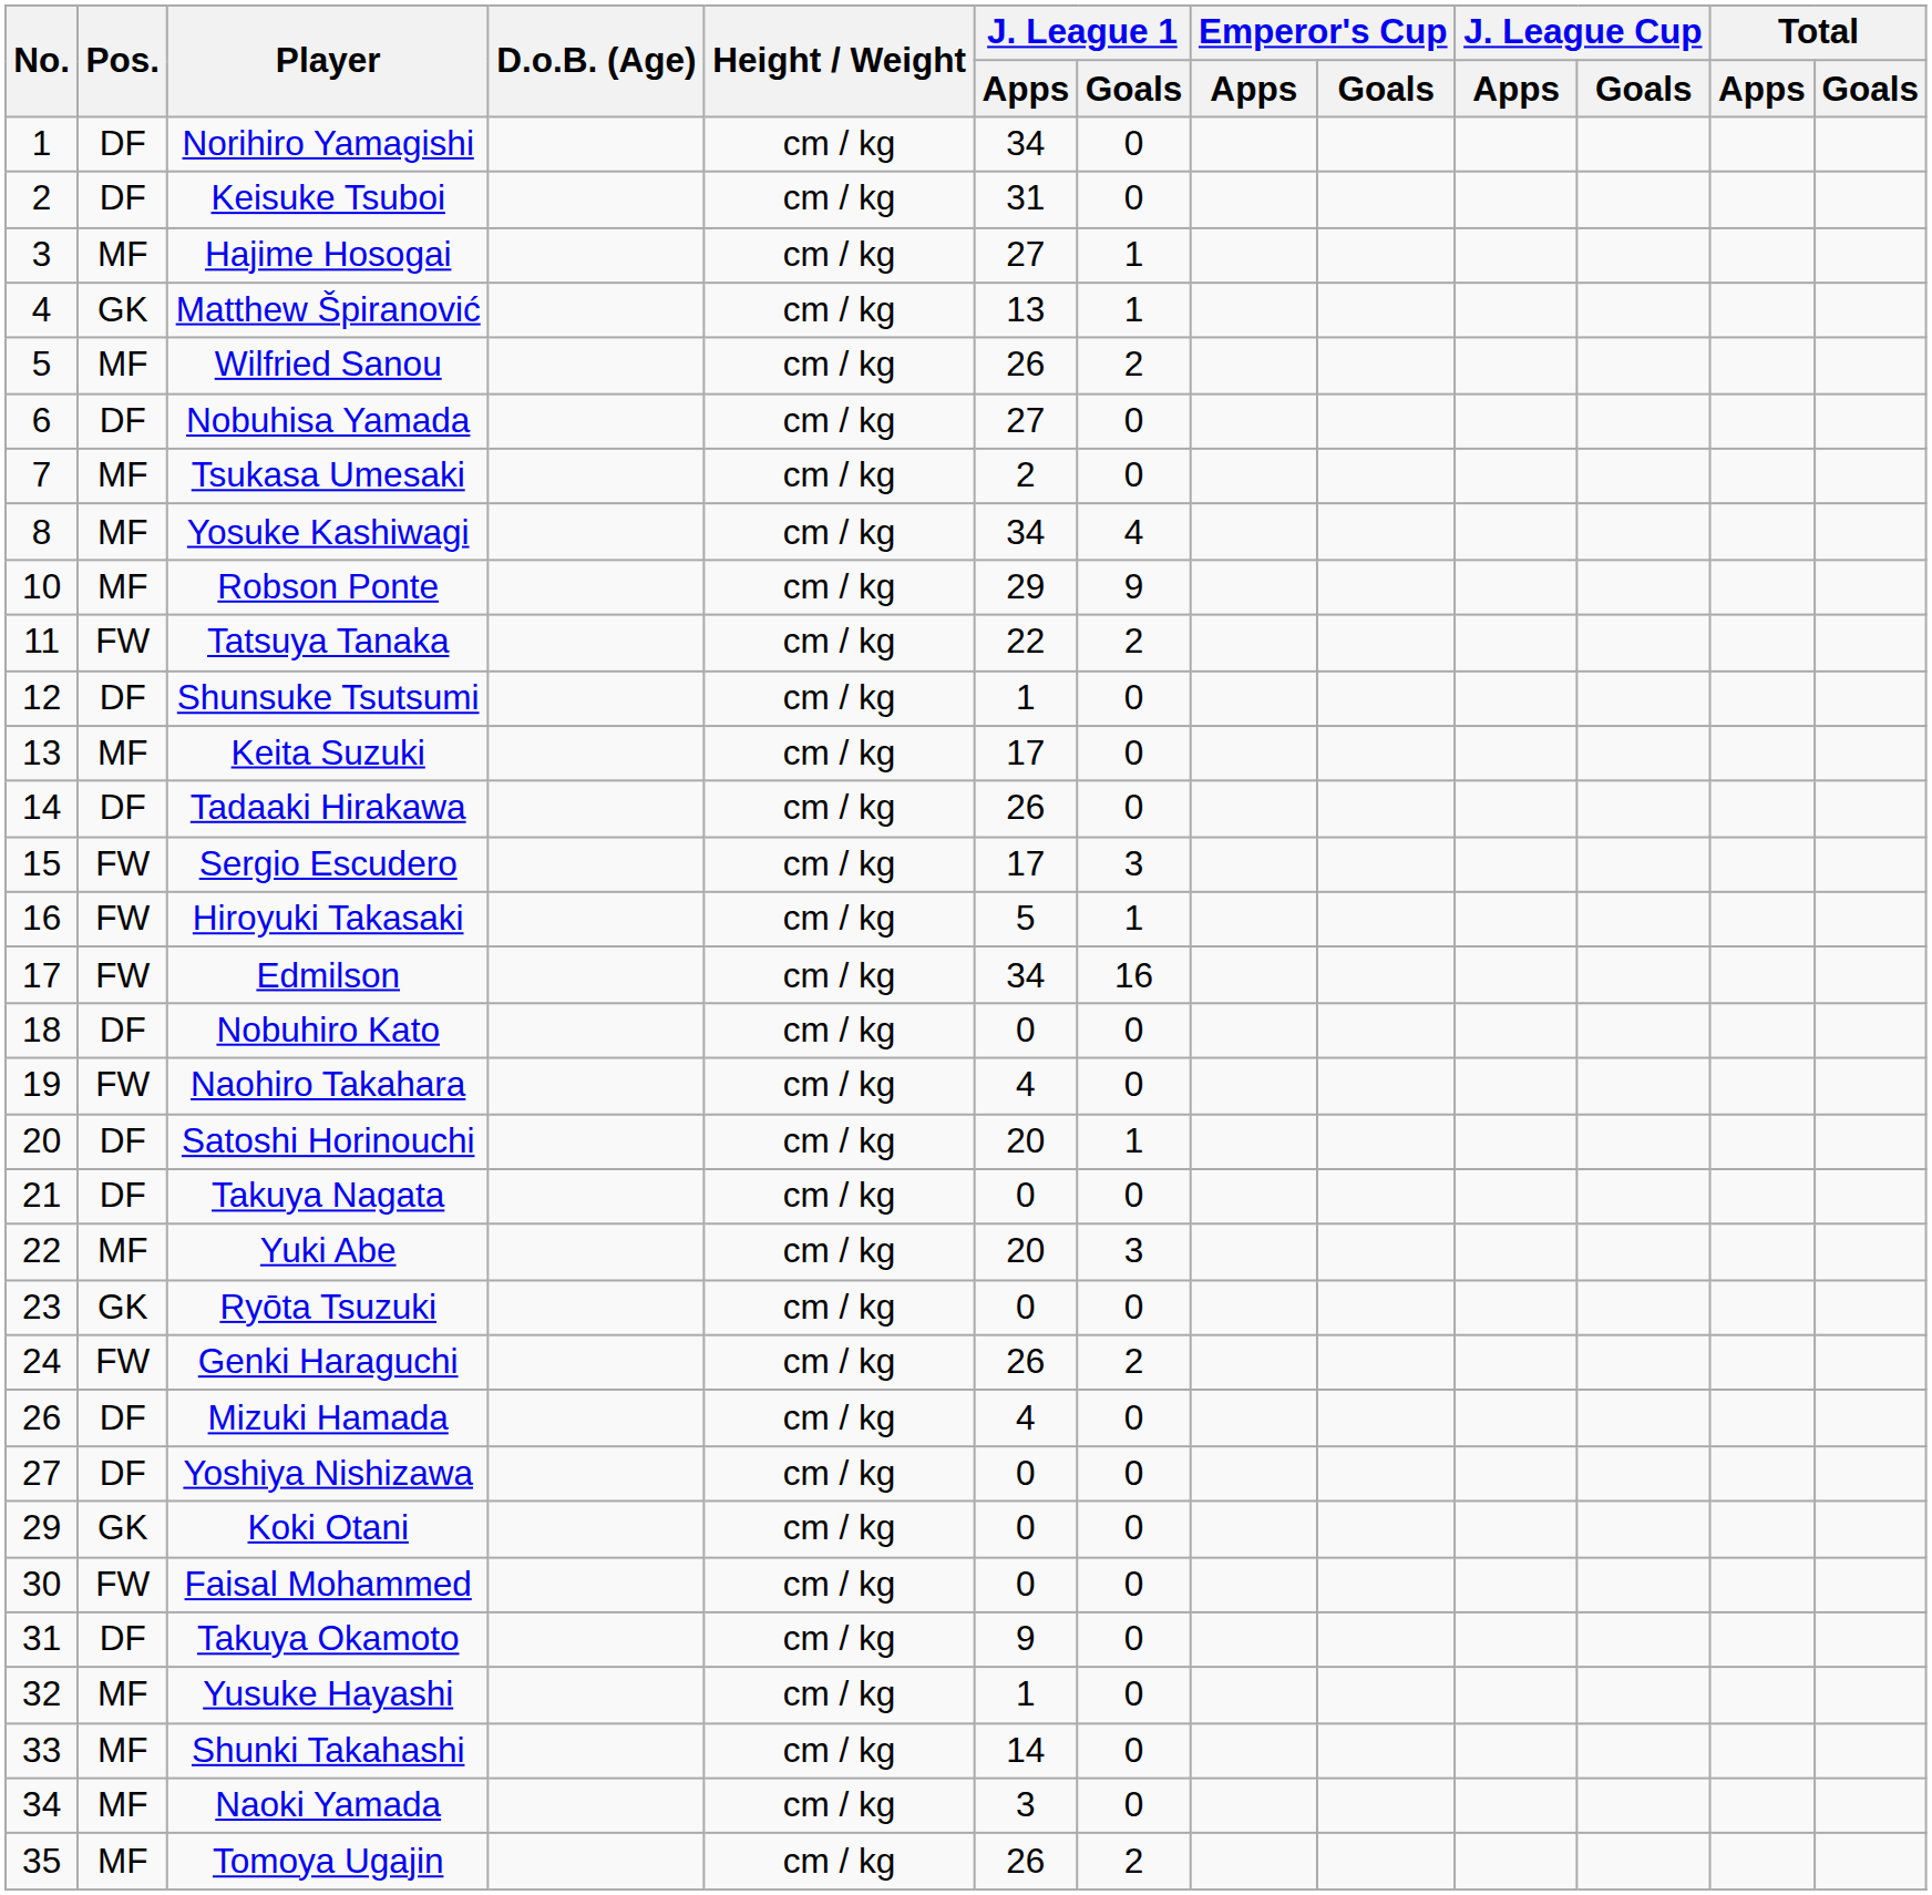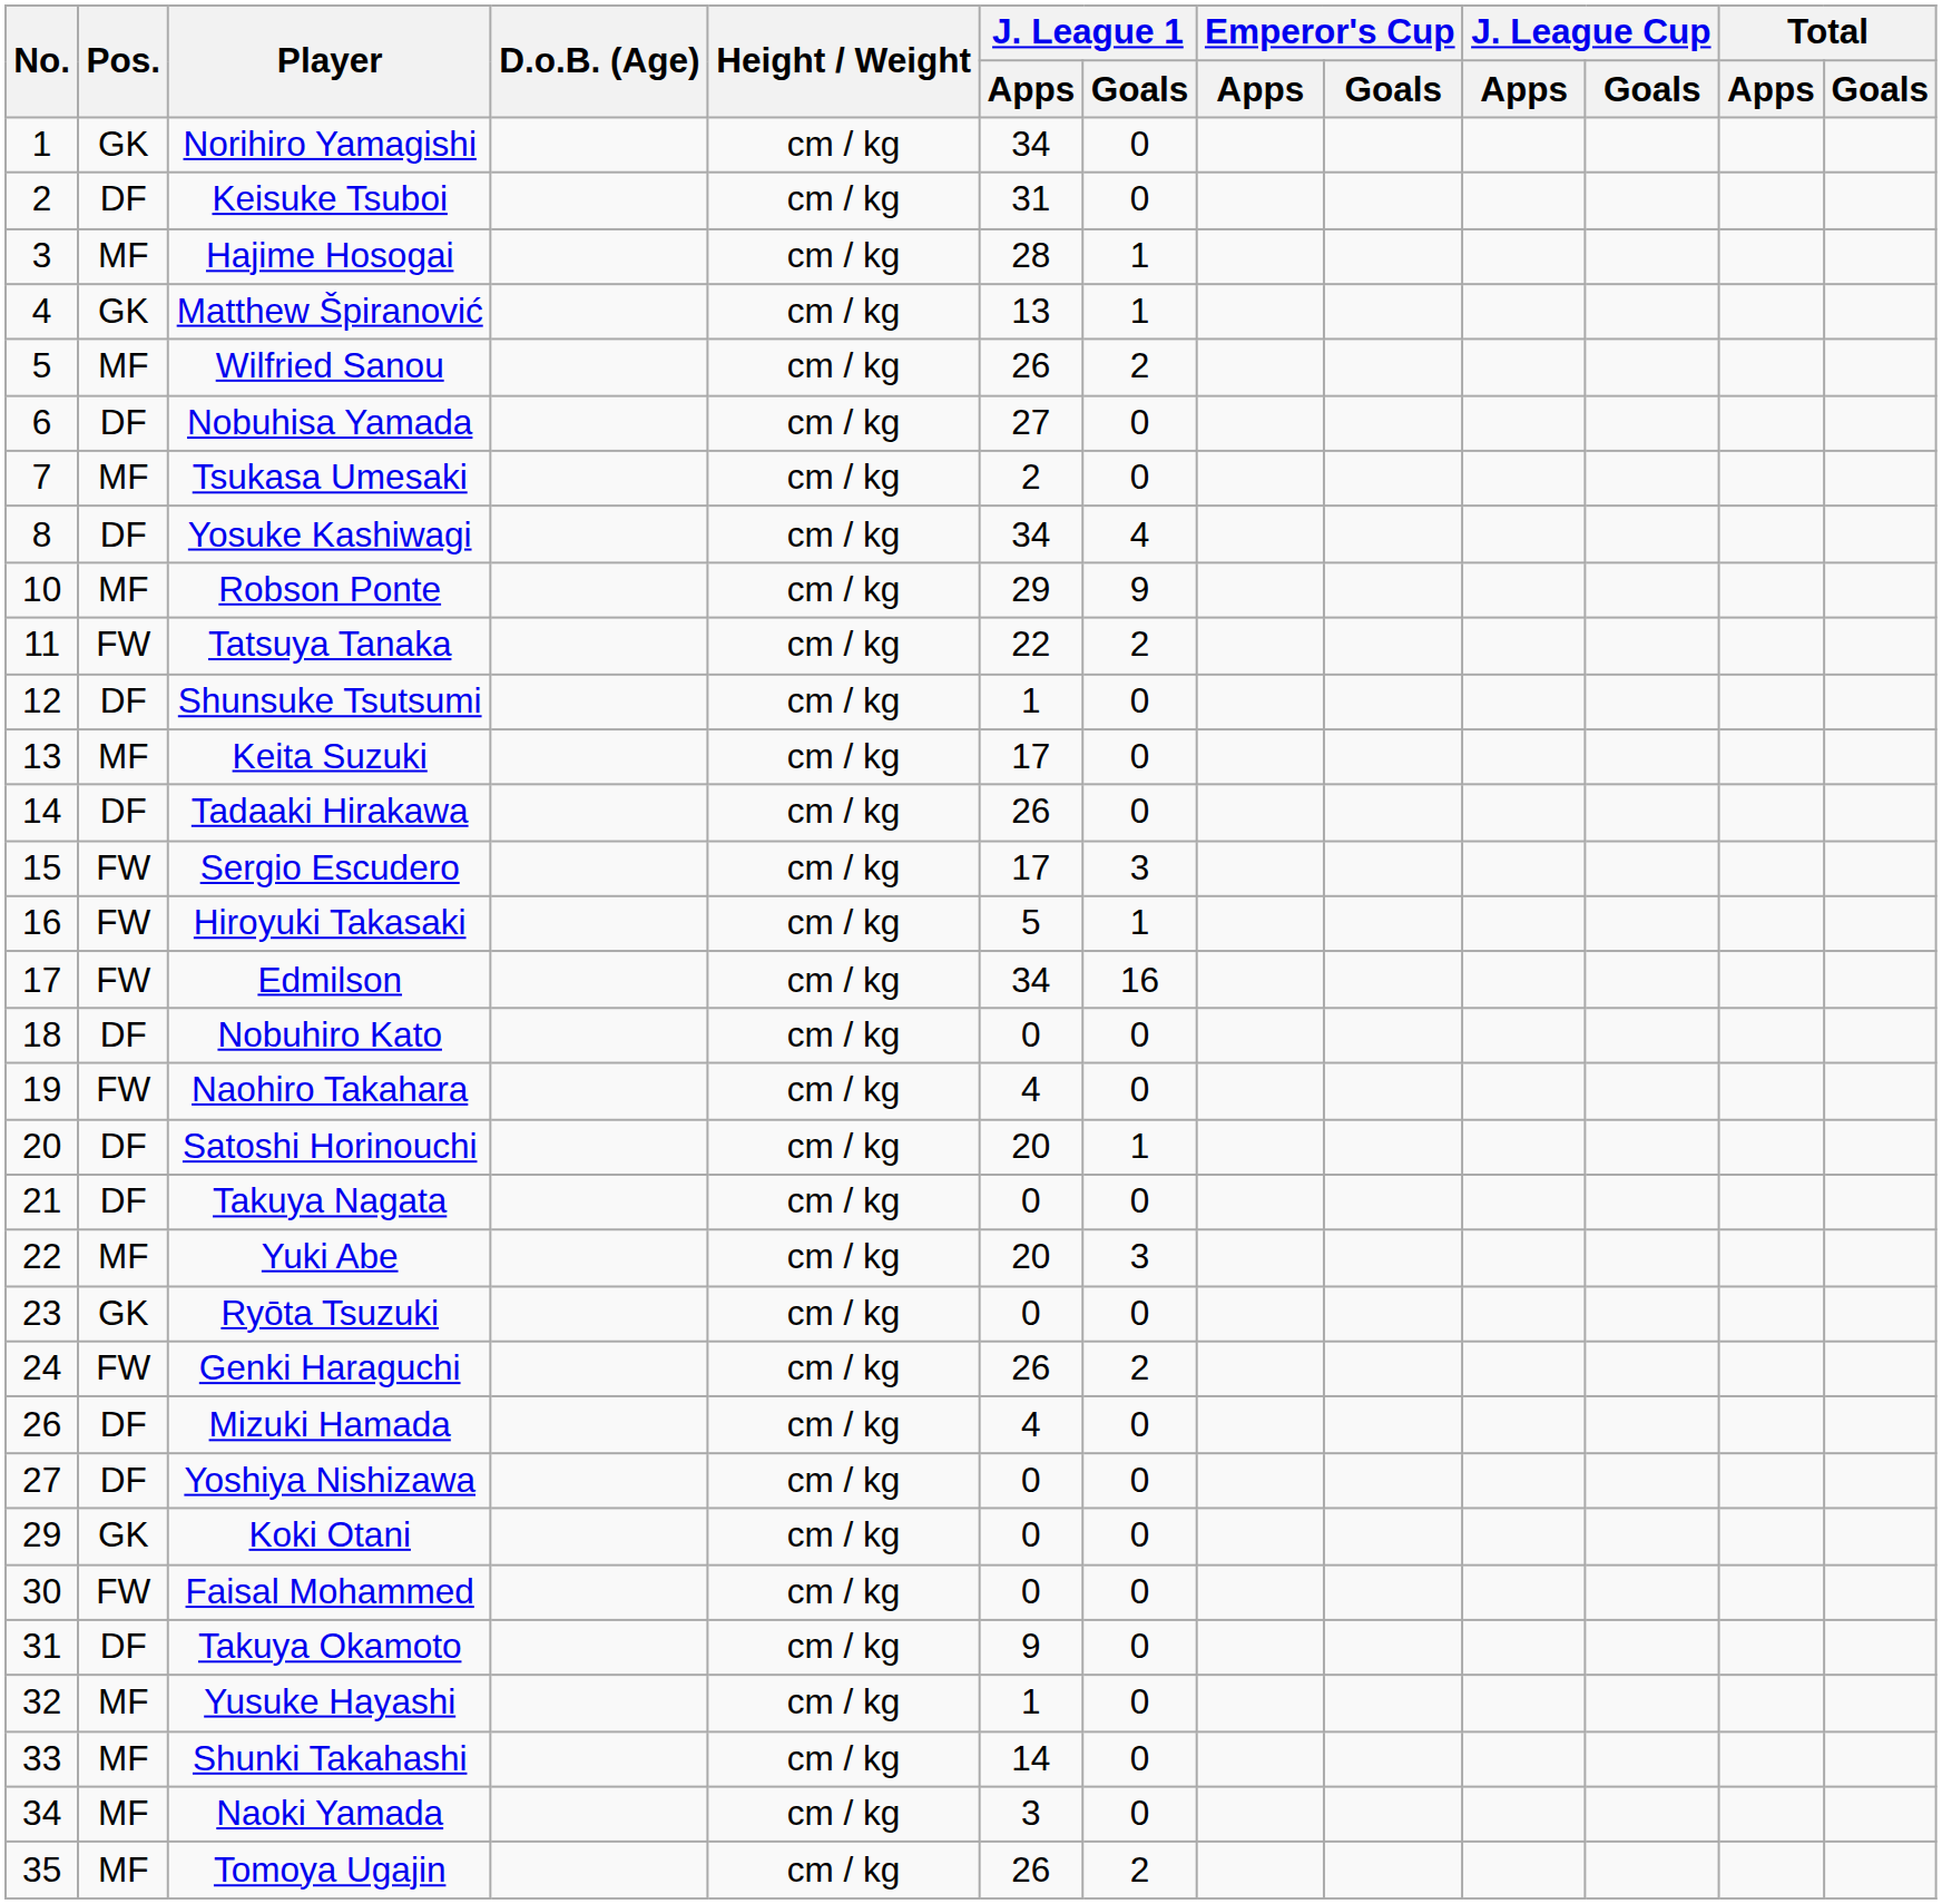Norihiro Yamagishi | Pos.: DF -> GK
Hajime Hosogai | J. League 1 / Apps: 27 -> 28
Yosuke Kashiwagi | Pos.: MF -> DF
